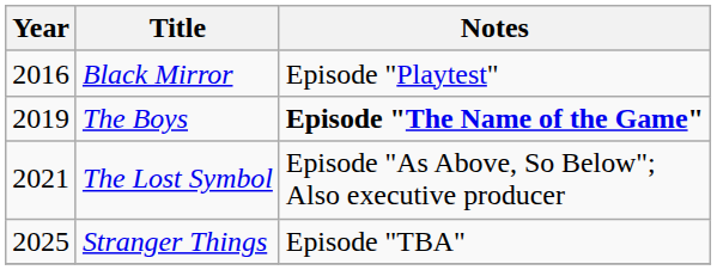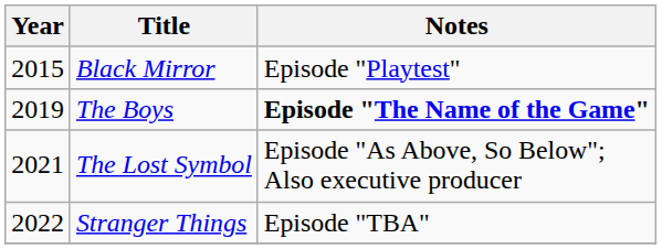Black Mirror | Year: 2016 -> 2015
Stranger Things | Year: 2025 -> 2022
